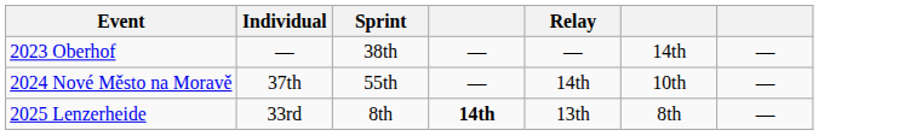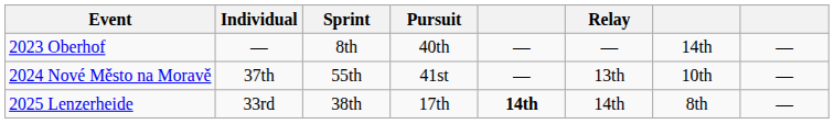+ column: Pursuit | 40th | 41st | 17th
2023 Oberhof | Sprint: 38th -> 8th
2024 Nové Město na Moravě | Relay: 14th -> 13th
2025 Lenzerheide | Sprint: 8th -> 38th
2025 Lenzerheide | Relay: 13th -> 14th
